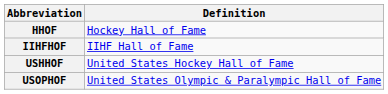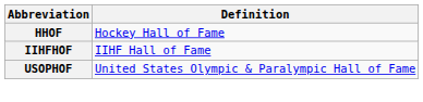- row: USHHOF | United States Hockey Hall of Fame
